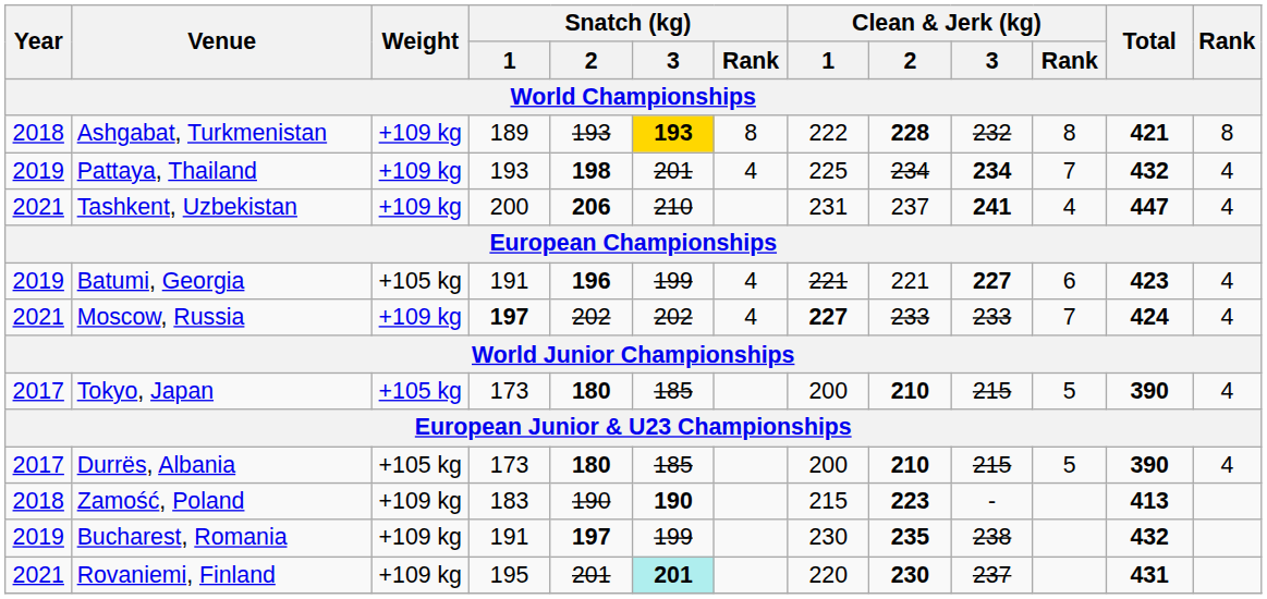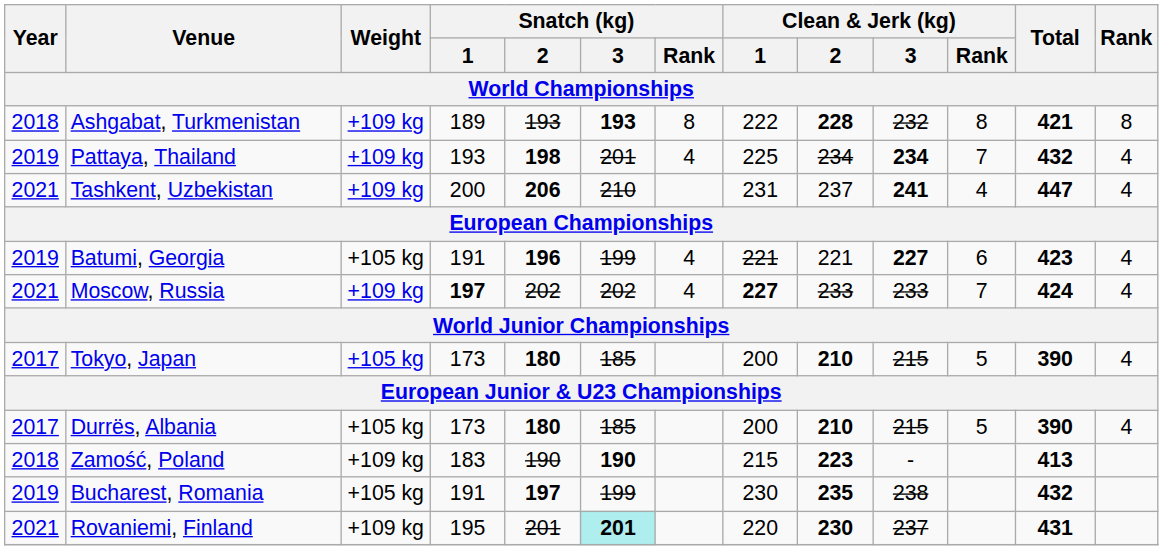Ashgabat, Turkmenistan | Snatch (kg) / 3: gold background -> no background
Bucharest, Romania | Weight: +109 kg -> +105 kg
